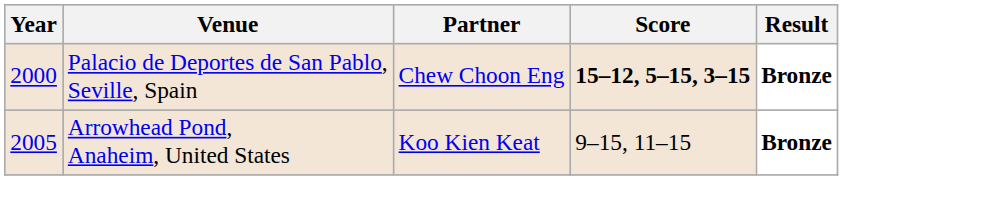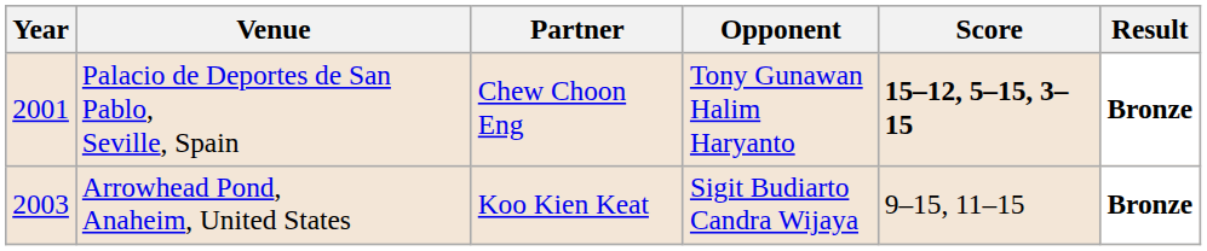+ column: Opponent | Tony Gunawan Halim Haryanto | Sigit Budiarto Candra Wijaya
Palacio de Deportes de San Pablo, Seville, Spain | Year: 2000 -> 2001
Arrowhead Pond, Anaheim, United States | Year: 2005 -> 2003
